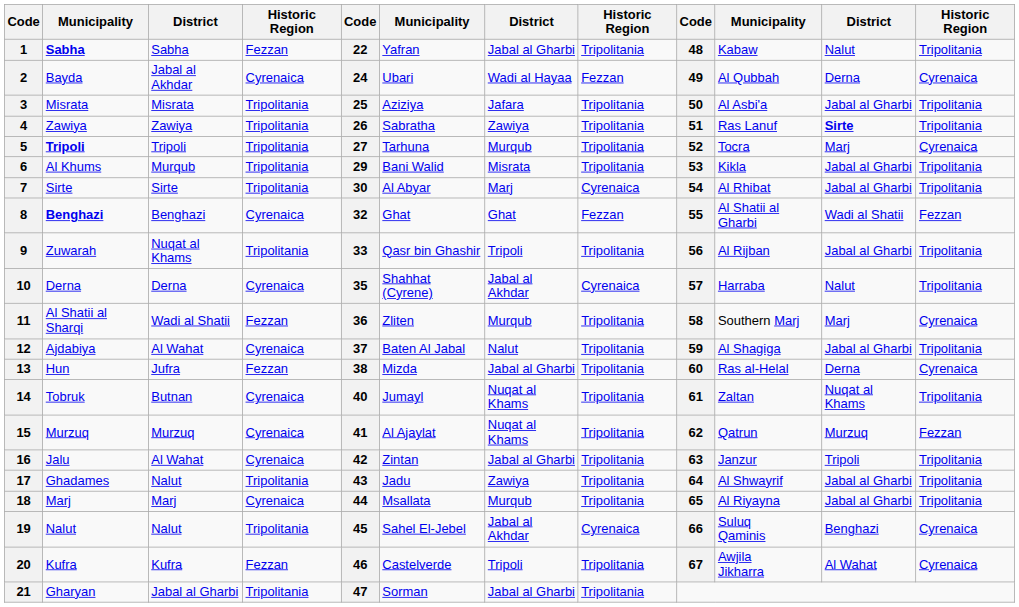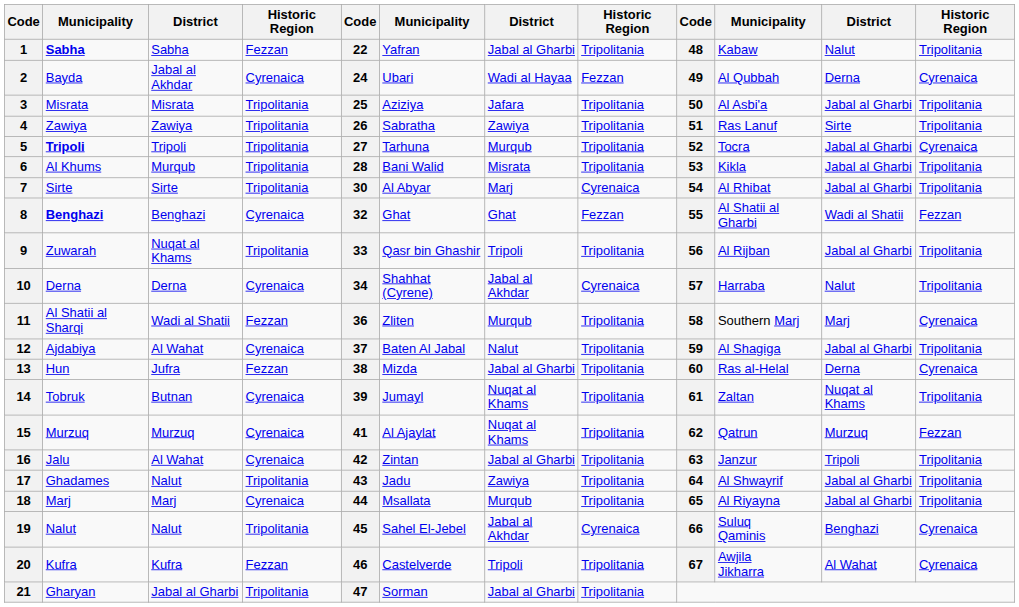4 | column 11: bold -> normal
5 | column 11: Marj -> Jabal al Gharbi
6 | column 5: 29 -> 28
10 | column 5: 35 -> 34
14 | column 5: 40 -> 39
